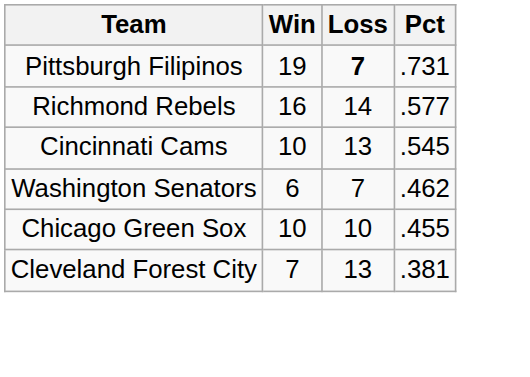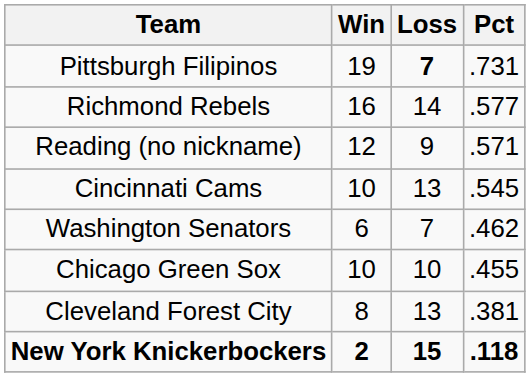+ row: Reading (no nickname) | 12 | 9 | .571
Cleveland Forest City | Win: 7 -> 8
+ row: New York Knickerbockers | 2 | 15 | .118
